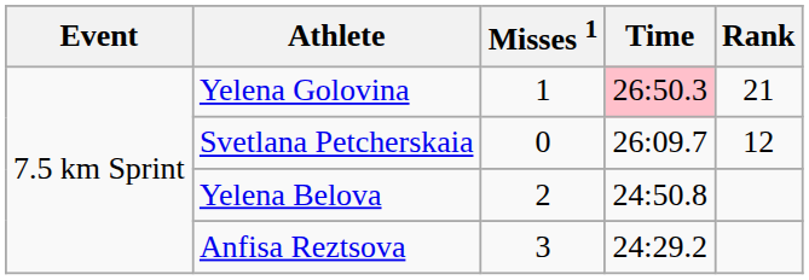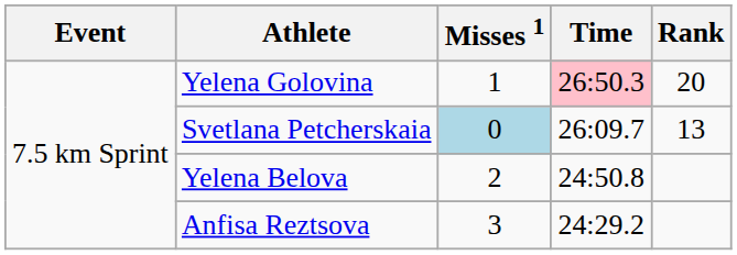Yelena Golovina | Rank: 21 -> 20
Svetlana Petcherskaia | Misses 1: no background -> lightblue background
Svetlana Petcherskaia | Rank: 12 -> 13
